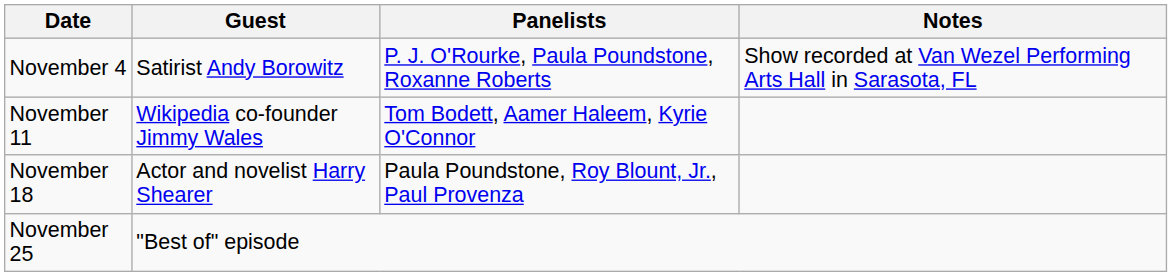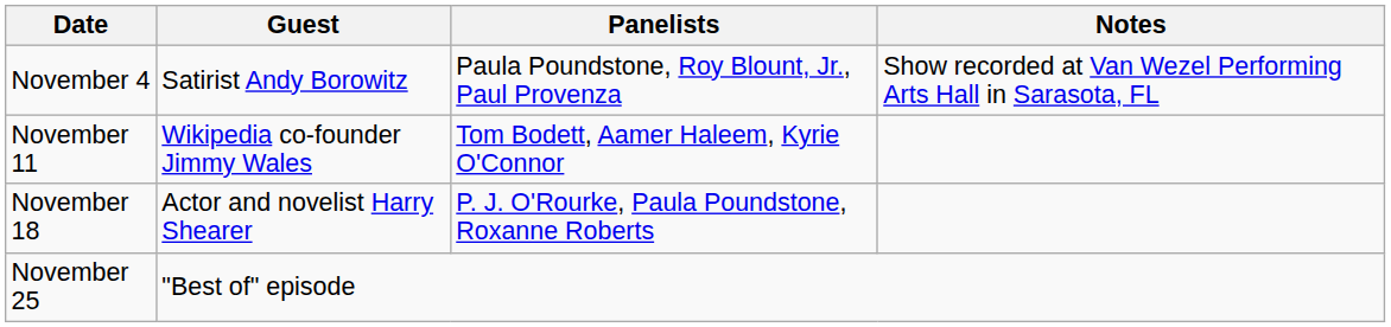November 4 | Panelists: P. J. O'Rourke, Paula Poundstone, Roxanne Roberts -> Paula Poundstone, Roy Blount, Jr., Paul Provenza
November 18 | Panelists: Paula Poundstone, Roy Blount, Jr., Paul Provenza -> P. J. O'Rourke, Paula Poundstone, Roxanne Roberts
